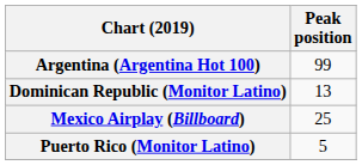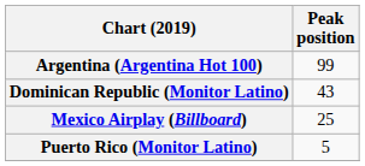Dominican Republic (Monitor Latino) | Peak position: 13 -> 43
